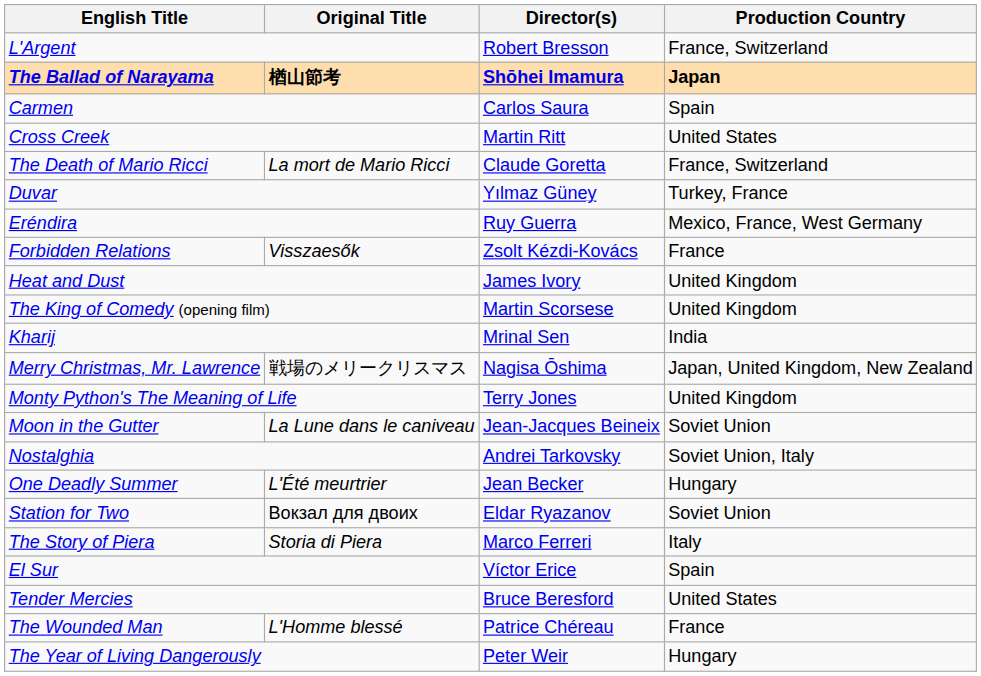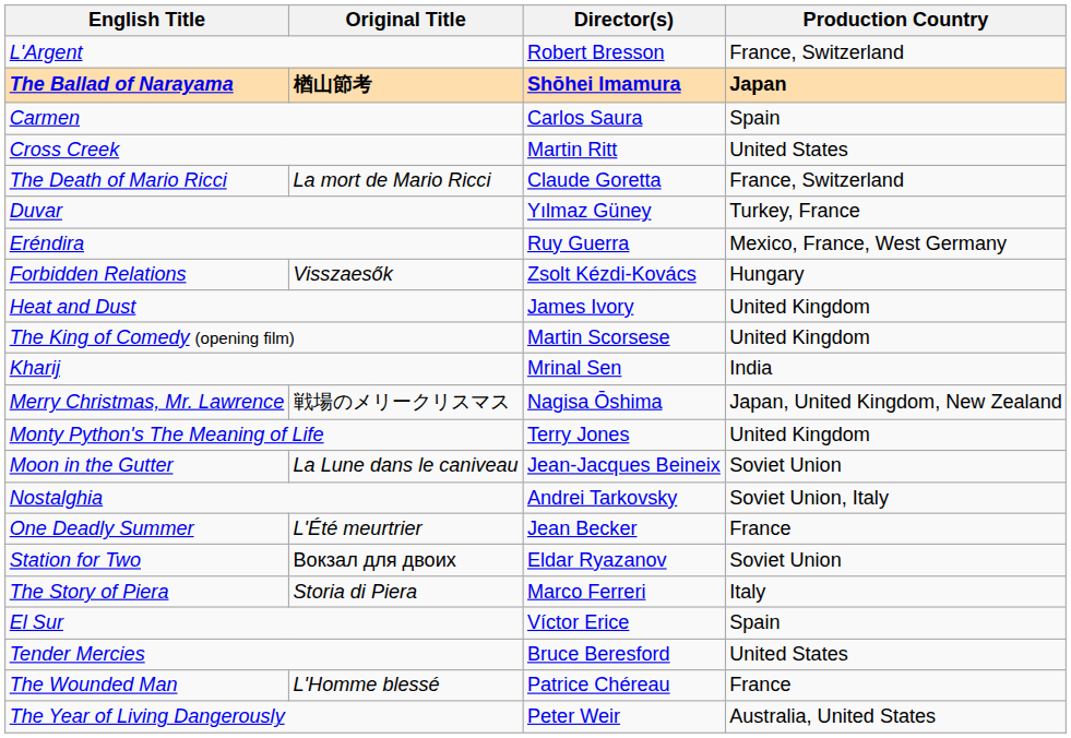Forbidden Relations | Production Country: France -> Hungary
One Deadly Summer | Production Country: Hungary -> France
The Year of Living Dangerously | Production Country: Hungary -> Australia, United States
